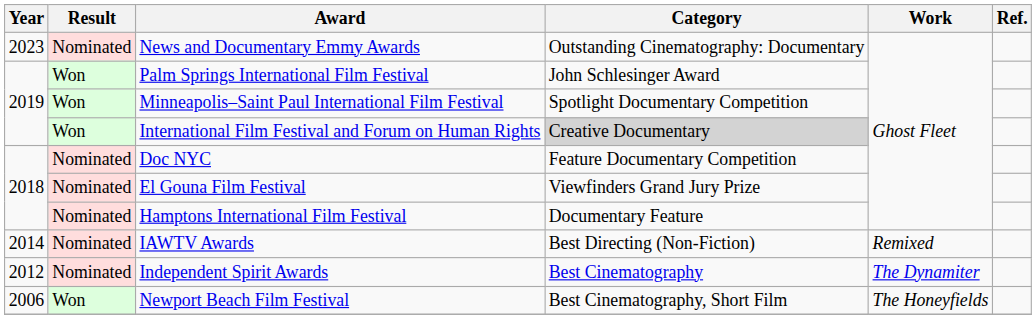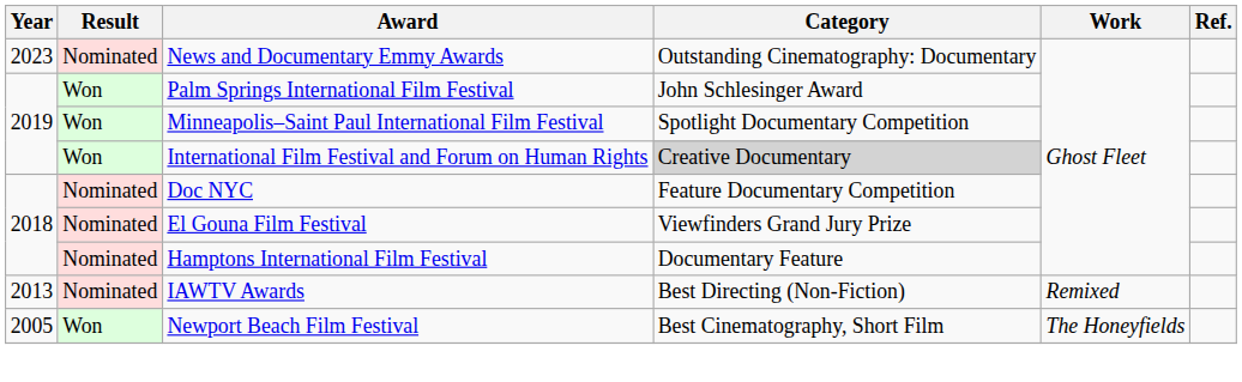IAWTV Awards | Year: 2014 -> 2013
- row: 2012 | Nominated | Independent Spirit Awards | Best Cinematography | The Dynamiter
Newport Beach Film Festival | Year: 2006 -> 2005
